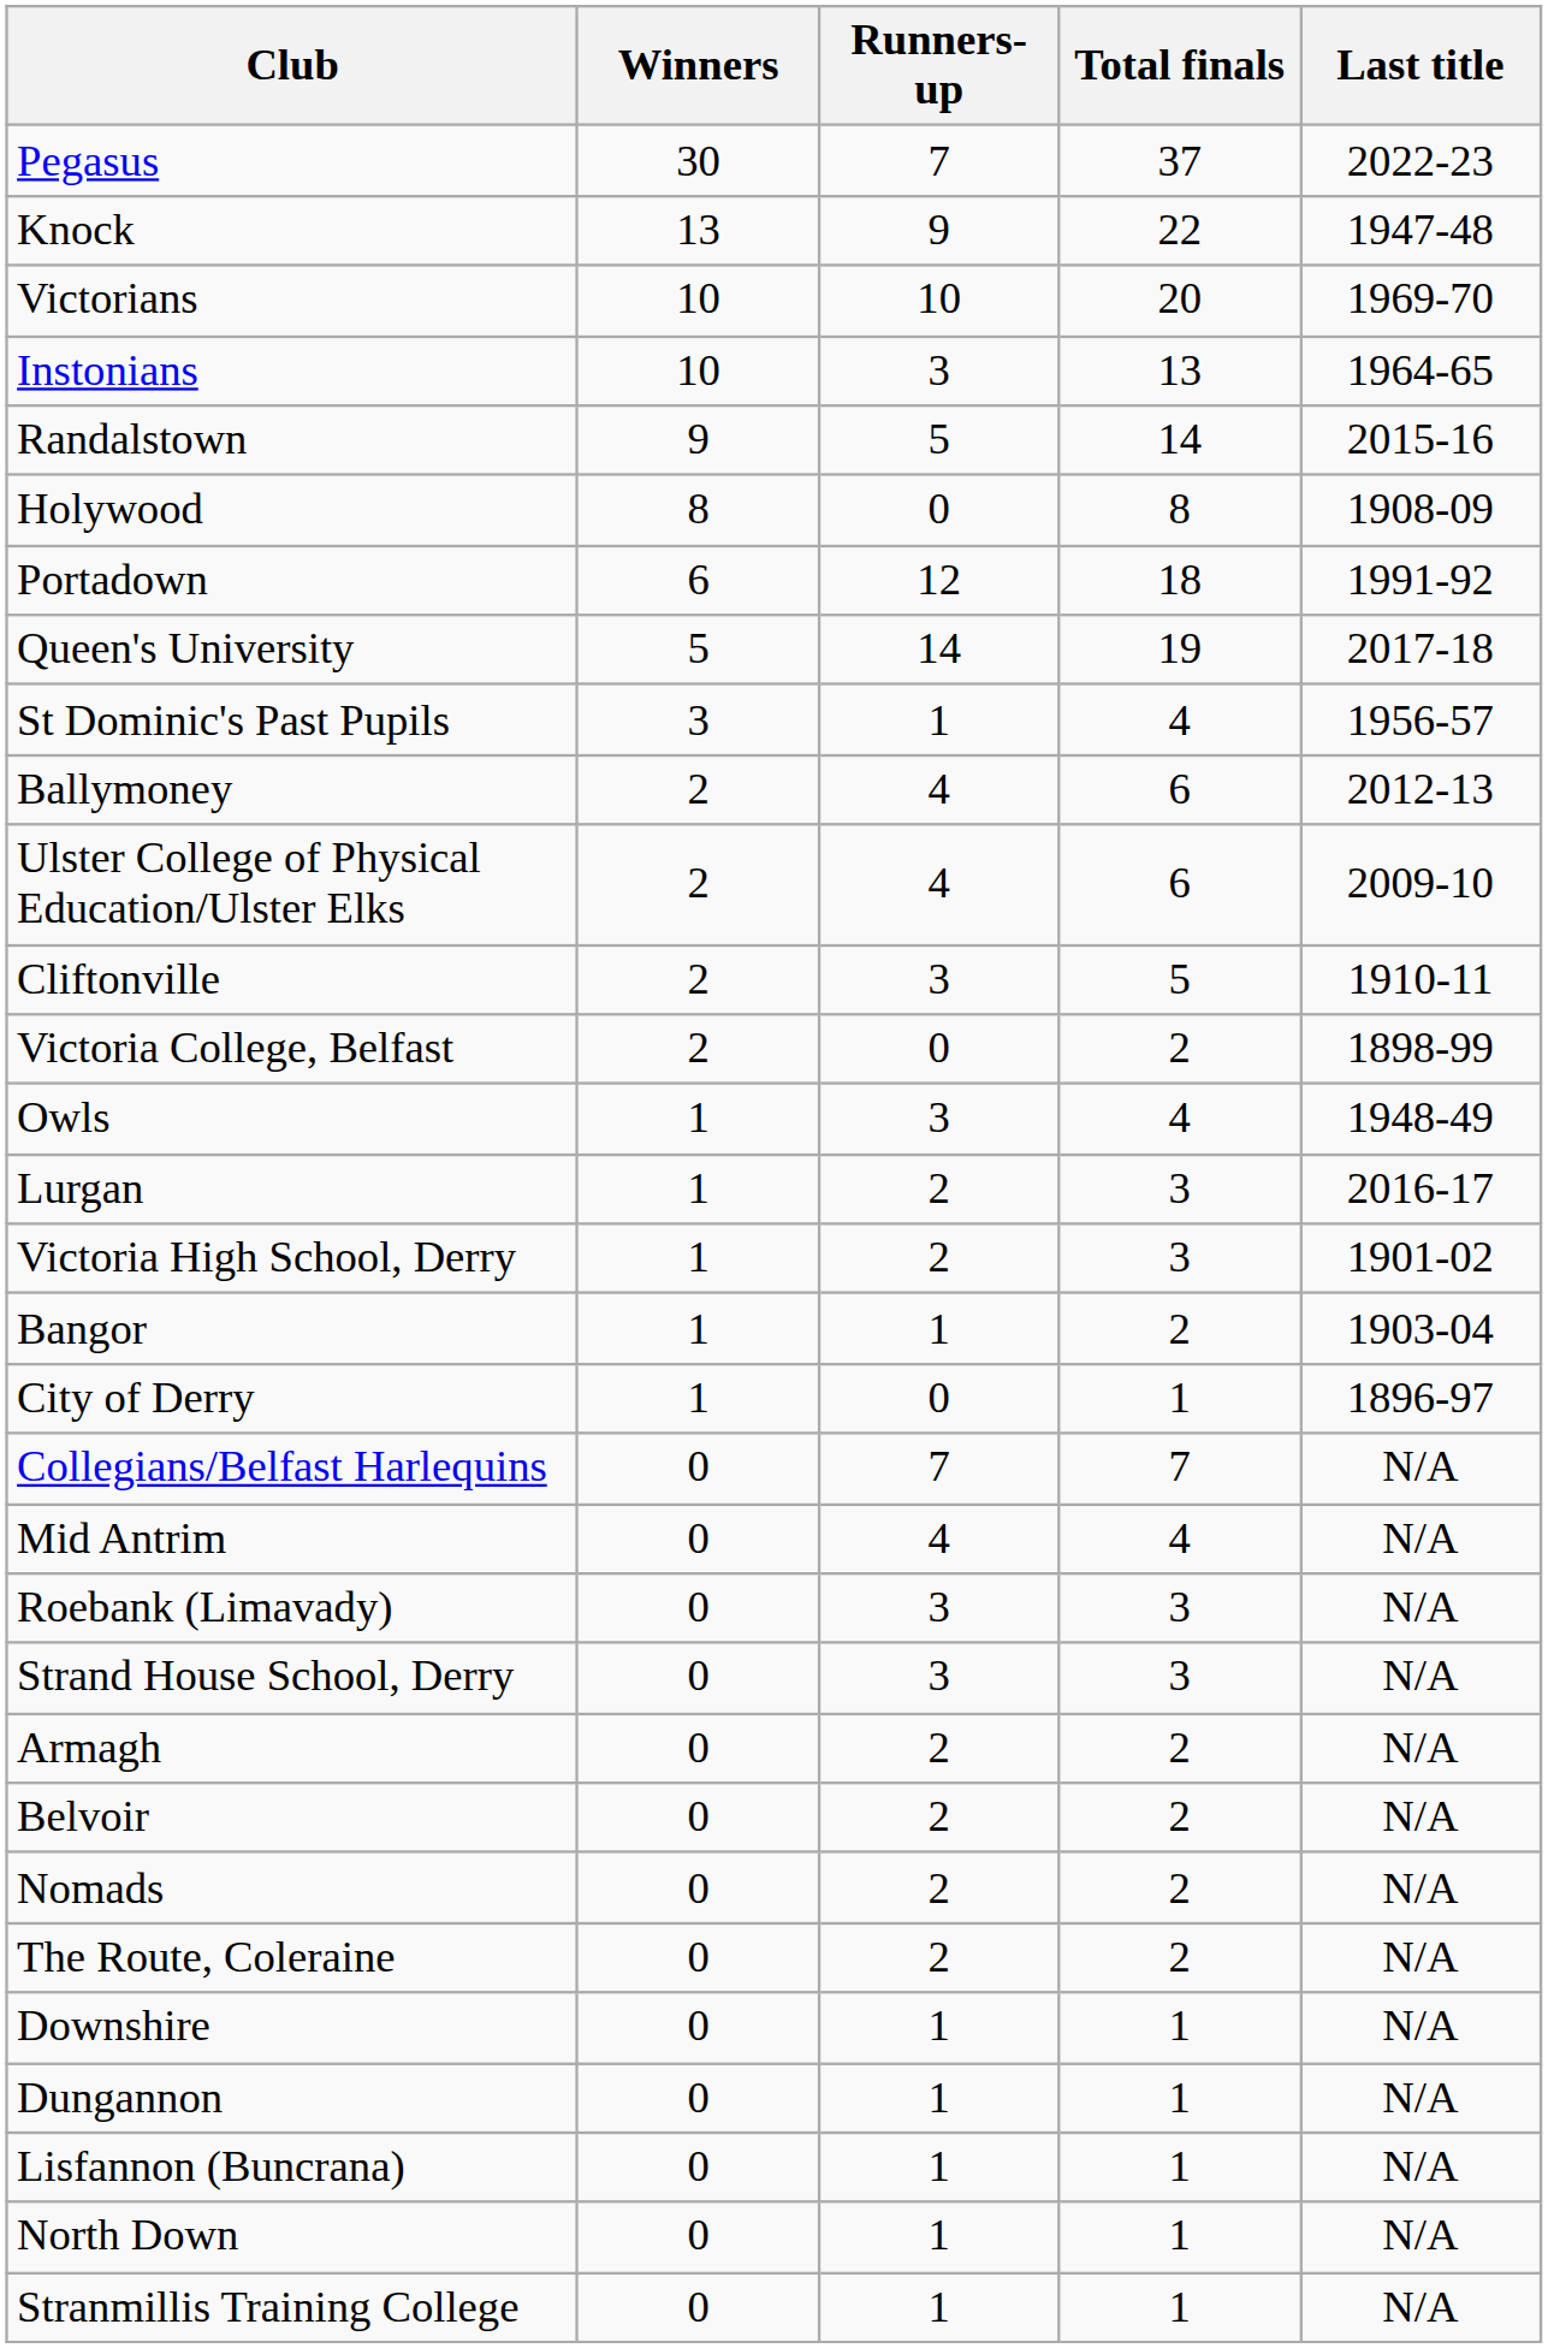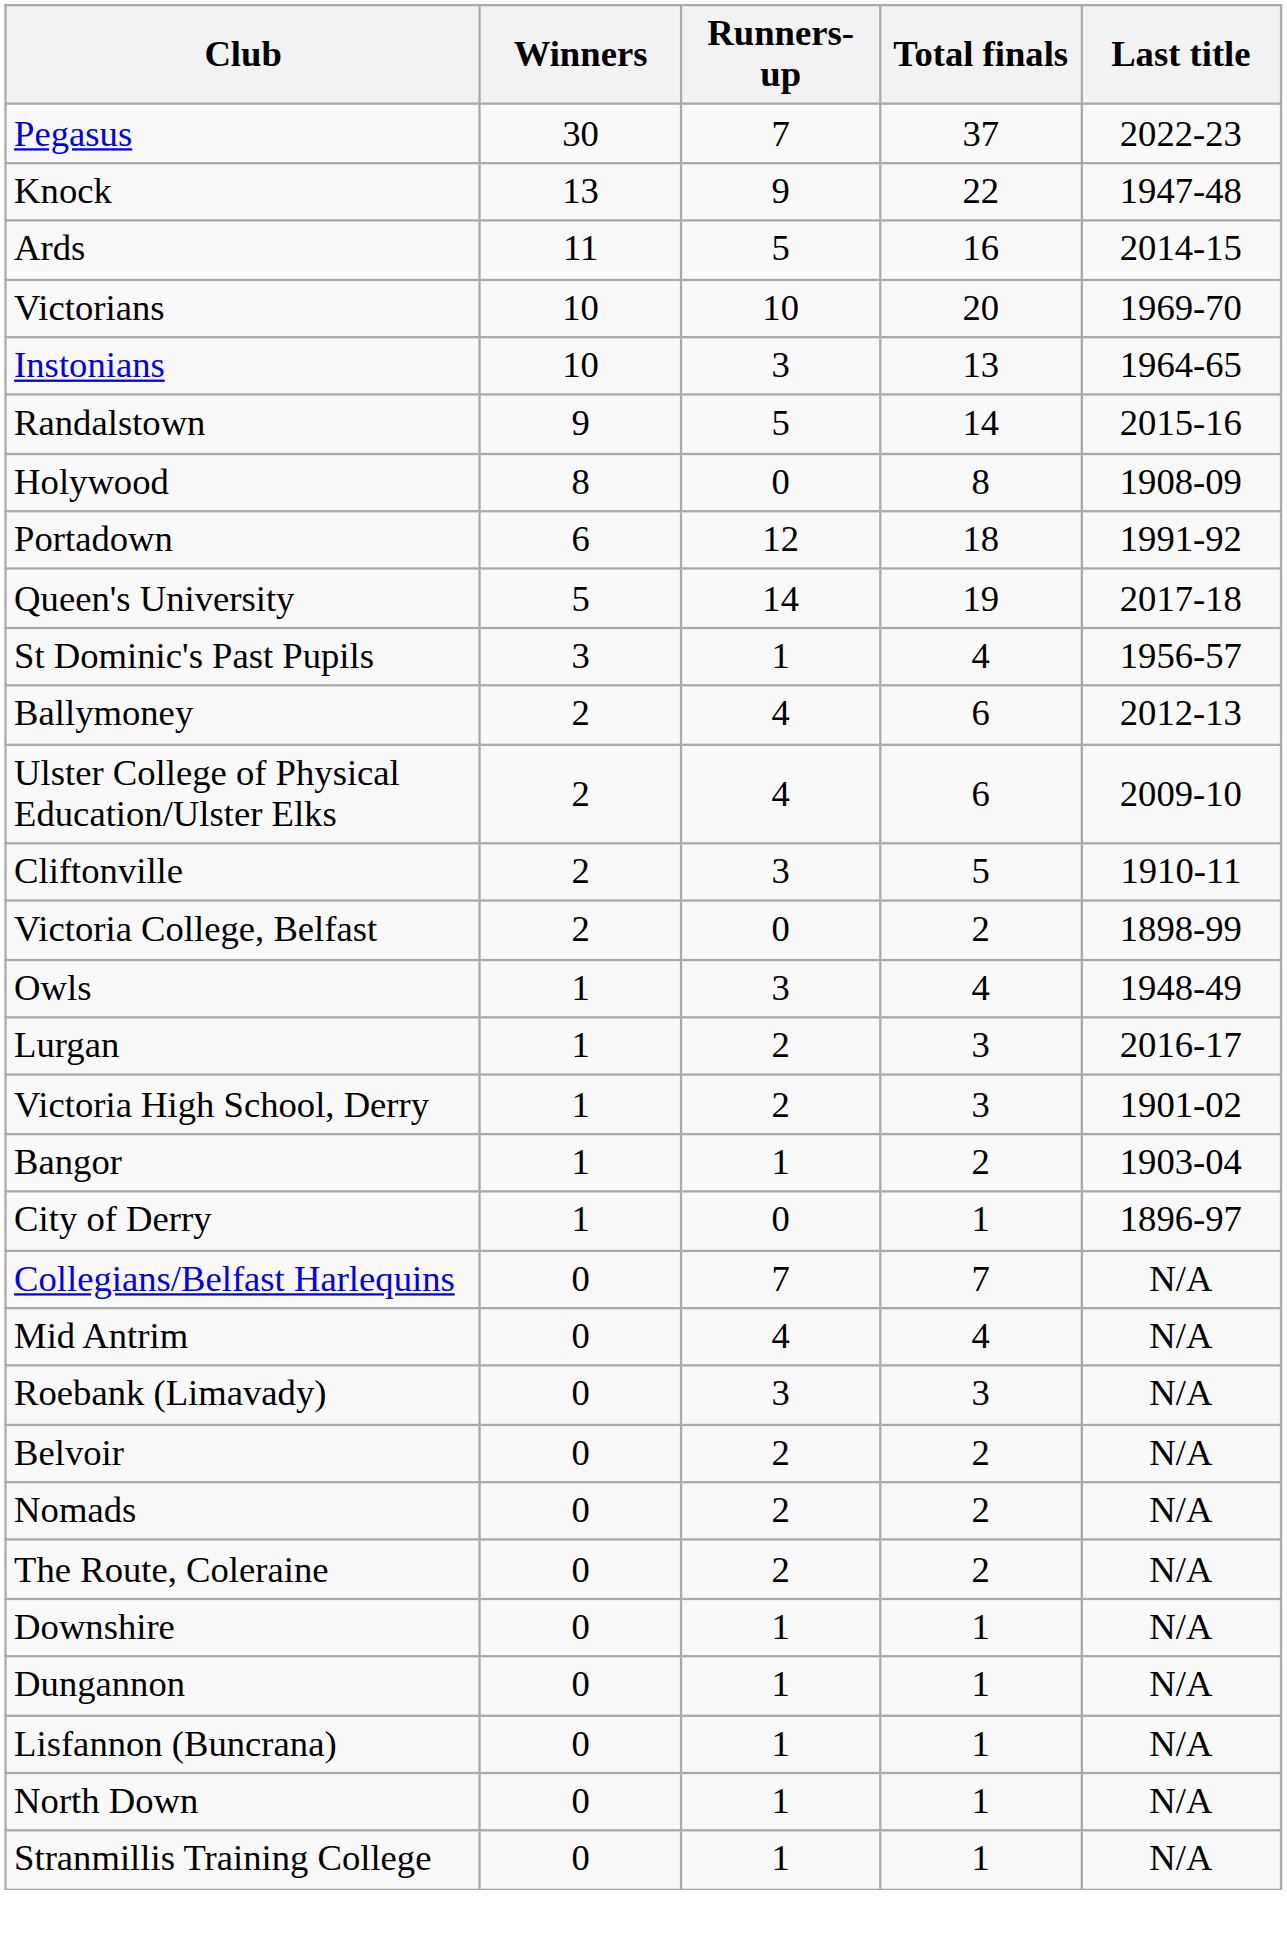+ row: Ards | 11 | 5 | 16 | 2014-15
- row: Strand House School, Derry | 0 | 3 | 3 | N/A
- row: Armagh | 0 | 2 | 2 | N/A
